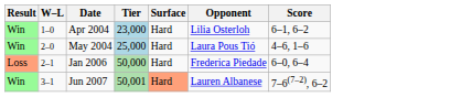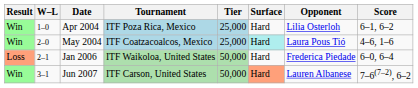+ column: Tournament | ITF Poza Rica, Mexico | ITF Coatzacoalcos, Mexico | ITF Waikoloa, United States | ITF Carson, United States
Apr 2004 | Tier: 23,000 -> 25,000
May 2004 | Surface: no background -> paleturquoise background
Jun 2007 | Tier: 50,001 -> 50,000
